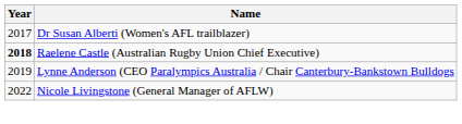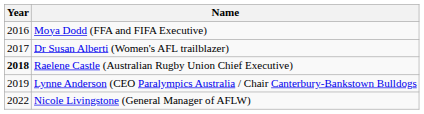+ row: 2016 | Moya Dodd (FFA and FIFA Executive)
